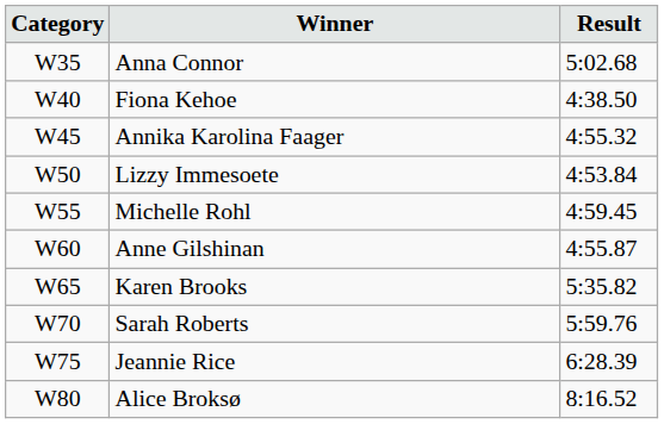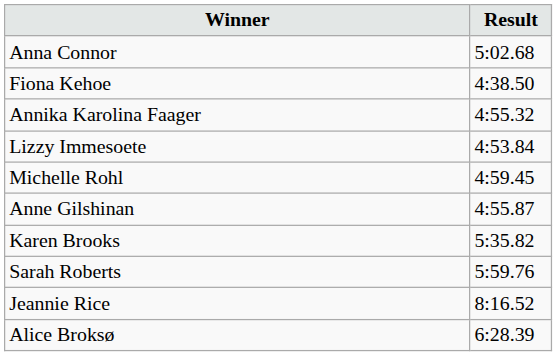- column: Category | W35 | W40 | W45 | W50 | W55 | W60 | W65 | W70 | W75 | W80
Jeannie Rice | Result: 6:28.39 -> 8:16.52
Alice Broksø | Result: 8:16.52 -> 6:28.39
